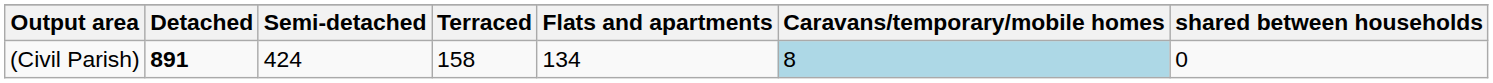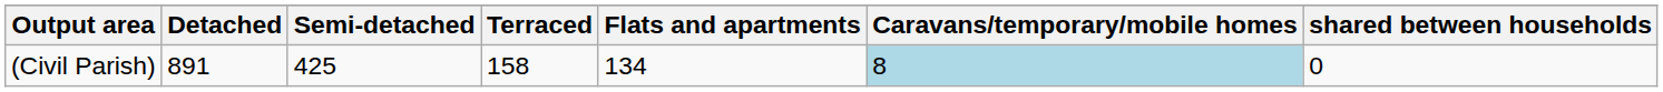(Civil Parish) | Detached: bold -> normal
(Civil Parish) | Semi-detached: 424 -> 425
